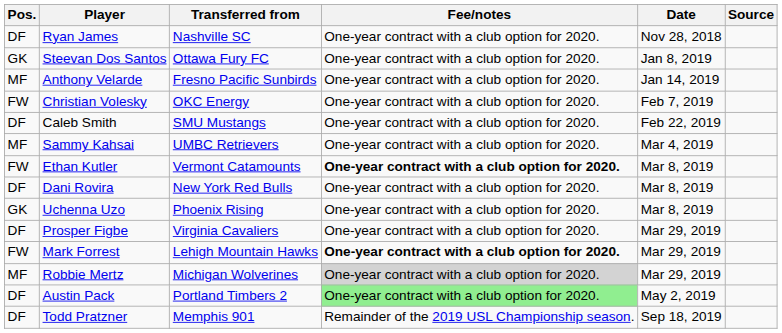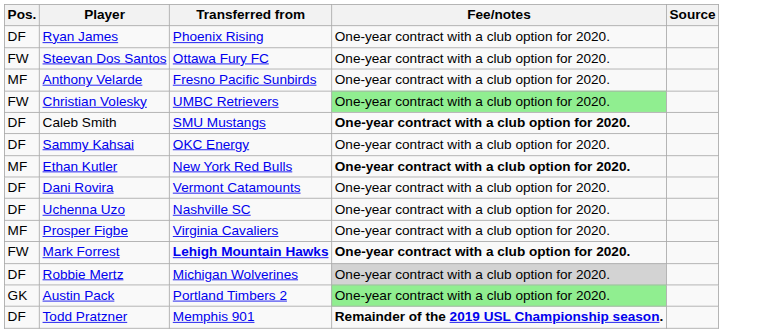- column: Date | Nov 28, 2018 | Jan 8, 2019 | Jan 14, 2019 | Feb 7, 2019 | Feb 22, 2019 | Mar 4, 2019 | Mar 8, 2019 | Mar 8, 2019 | Mar 8, 2019 | Mar 29, 2019 | Mar 29, 2019 | Mar 29, 2019 | May 2, 2019 | Sep 18, 2019
Ryan James | Transferred from: Nashville SC -> Phoenix Rising
Steevan Dos Santos | Pos.: GK -> FW
Christian Volesky | Transferred from: OKC Energy -> UMBC Retrievers
Christian Volesky | Fee/notes: no background -> lightgreen background
Caleb Smith | Fee/notes: normal -> bold
Sammy Kahsai | Pos.: MF -> DF
Sammy Kahsai | Transferred from: UMBC Retrievers -> OKC Energy
Ethan Kutler | Pos.: FW -> MF
Ethan Kutler | Transferred from: Vermont Catamounts -> New York Red Bulls
Dani Rovira | Transferred from: New York Red Bulls -> Vermont Catamounts
Uchenna Uzo | Pos.: GK -> DF
Uchenna Uzo | Transferred from: Phoenix Rising -> Nashville SC
Prosper Figbe | Pos.: DF -> MF
Mark Forrest | Transferred from: normal -> bold
Robbie Mertz | Pos.: MF -> DF
Austin Pack | Pos.: DF -> GK
Todd Pratzner | Fee/notes: normal -> bold
